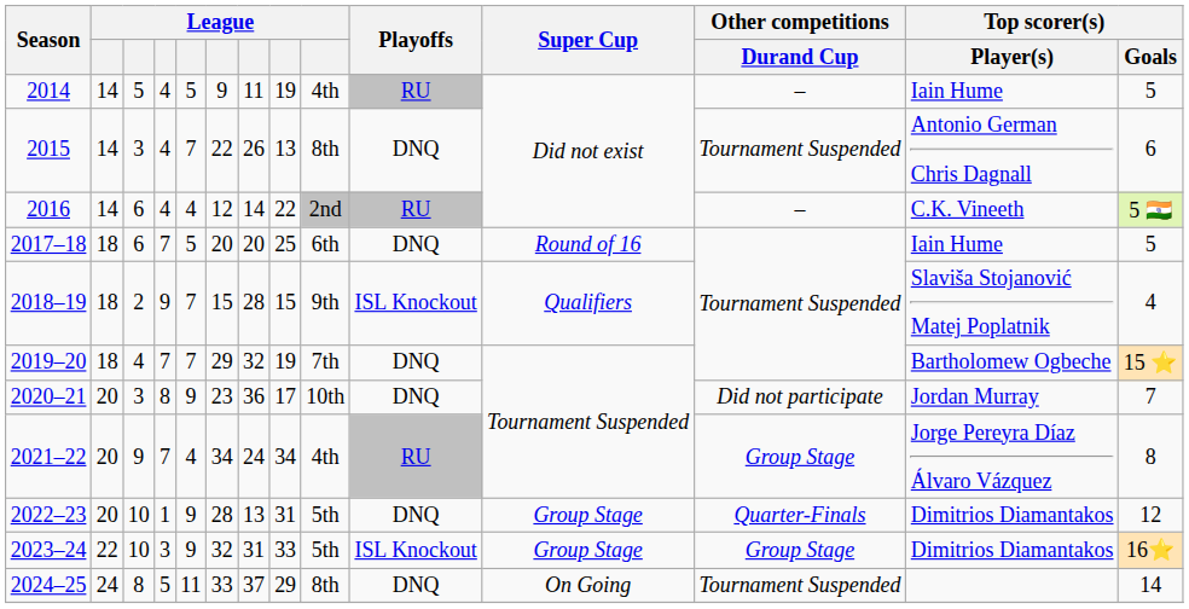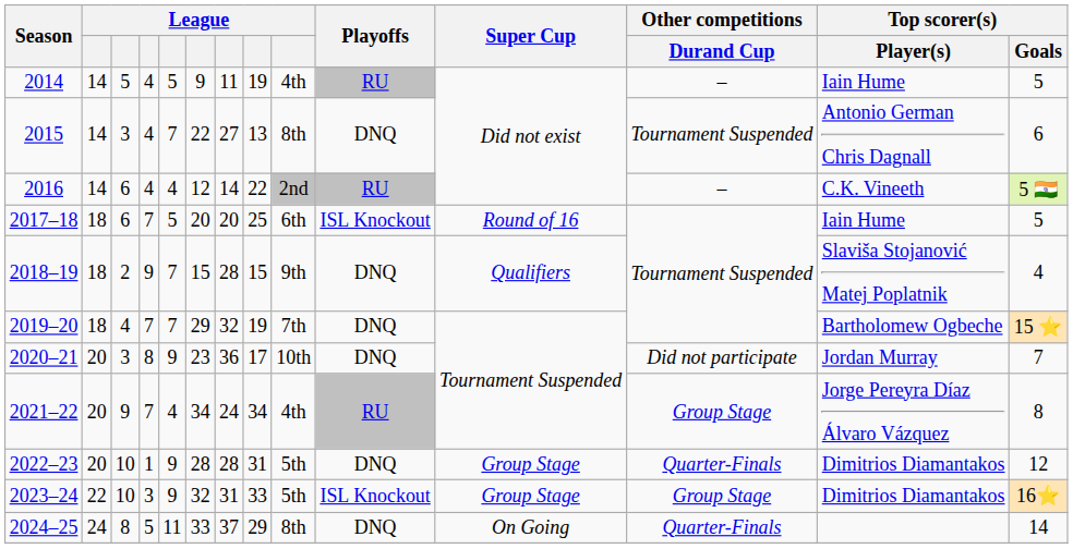2015 | column 7: 26 -> 27
2017–18 | Playoffs: DNQ -> ISL Knockout
2018–19 | Playoffs: ISL Knockout -> DNQ
2022–23 | column 7: 13 -> 28
2024–25 | Other competitions / Durand Cup: Tournament Suspended -> Quarter-Finals
